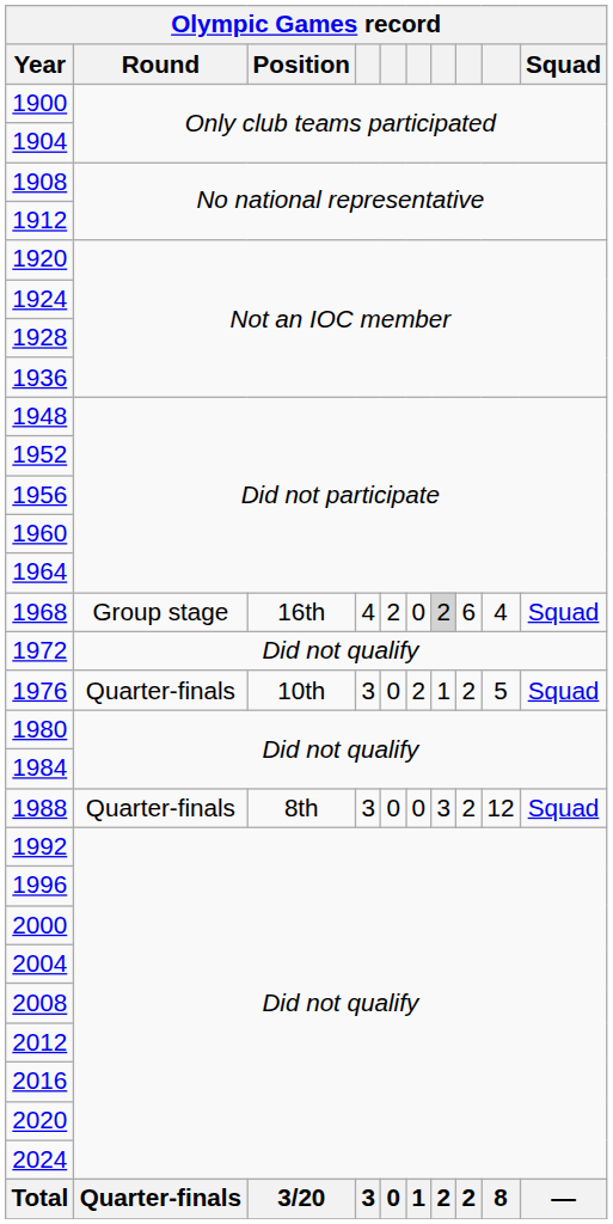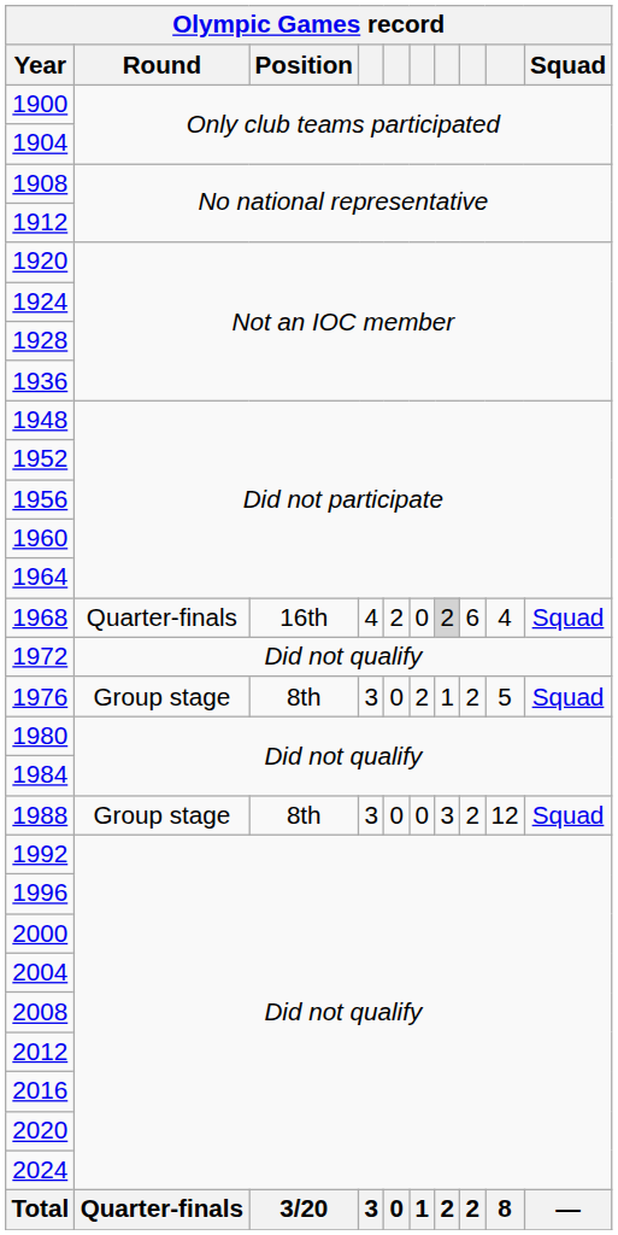1968 | Round: Group stage -> Quarter-finals
1976 | Round: Quarter-finals -> Group stage
1976 | Position: 10th -> 8th
1988 | Round: Quarter-finals -> Group stage
